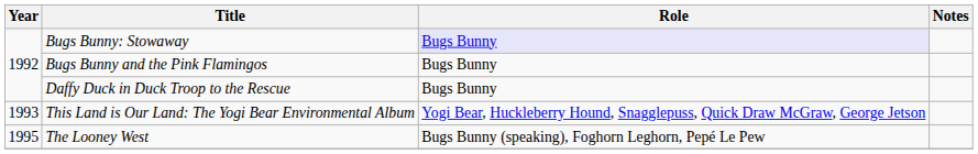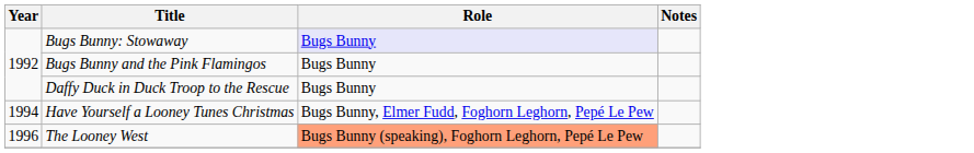- row: 1993 | This Land is Our Land: The Yogi Bear Environmental Album | Yogi Bear, Huckleberry Hound, Snagglepuss, Quick Draw McGraw, George Jetson
+ row: 1994 | Have Yourself a Looney Tunes Christmas | Bugs Bunny, Elmer Fudd, Foghorn Leghorn, Pepé Le Pew
The Looney West | Year: 1995 -> 1996
The Looney West | Role: no background -> lightsalmon background
